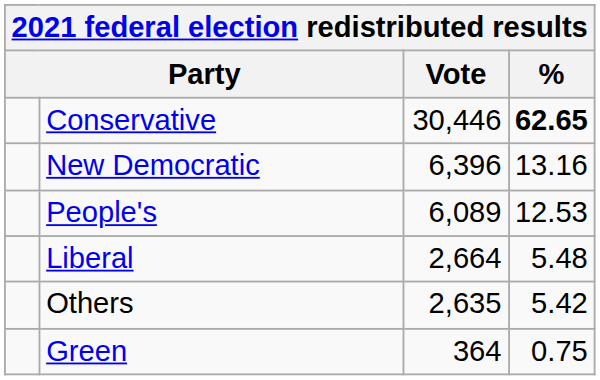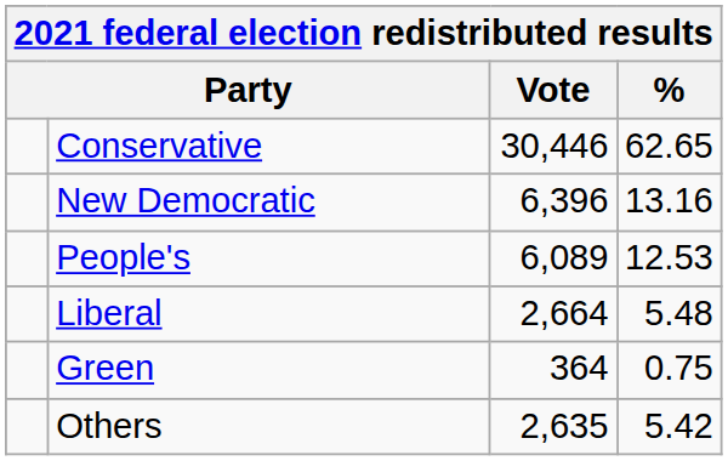Conservative | %: bold -> normal
rows swapped: Green <-> Others
